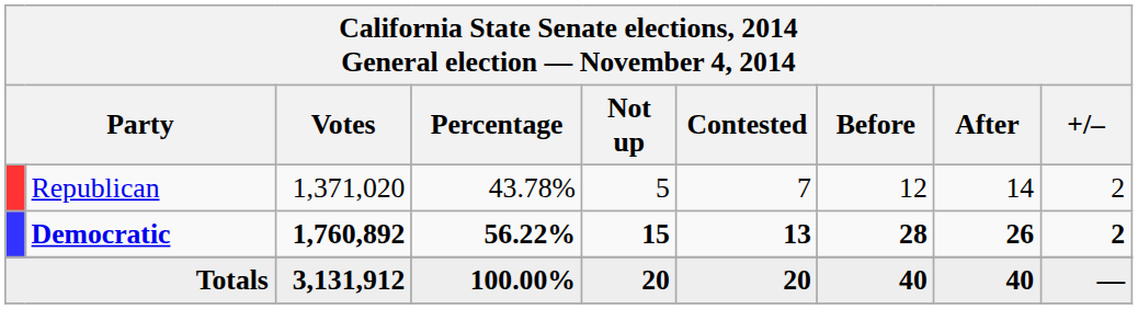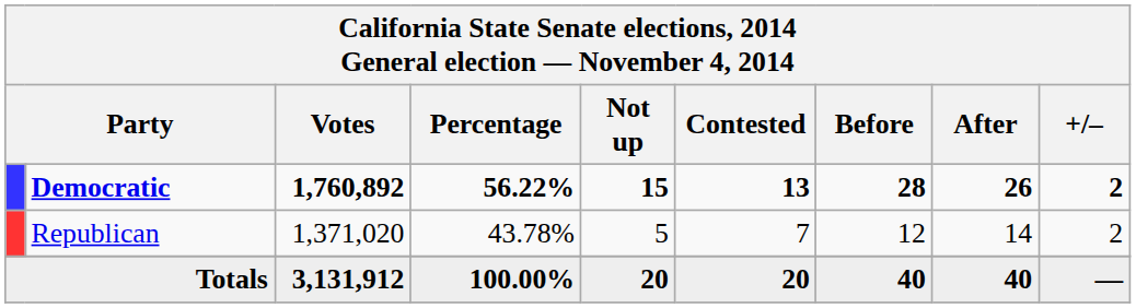rows swapped: Democratic <-> Republican
